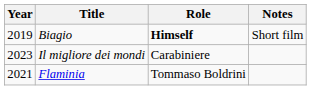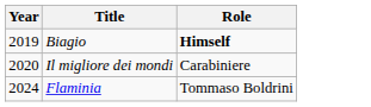- column: Notes | Short film
Il migliore dei mondi | Year: 2023 -> 2020
Flaminia | Year: 2021 -> 2024
